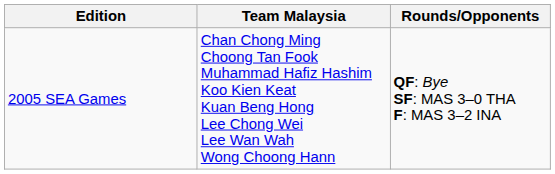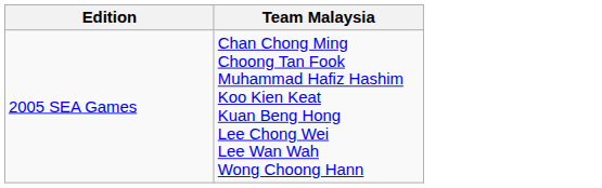- column: Rounds/Opponents | QF: Bye SF: MAS 3–0 THA F: MAS 3–2 INA
